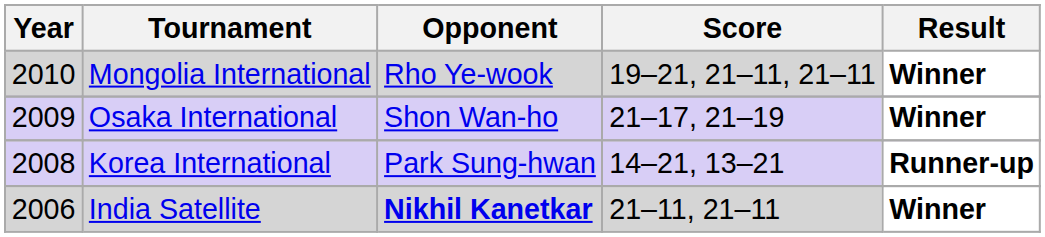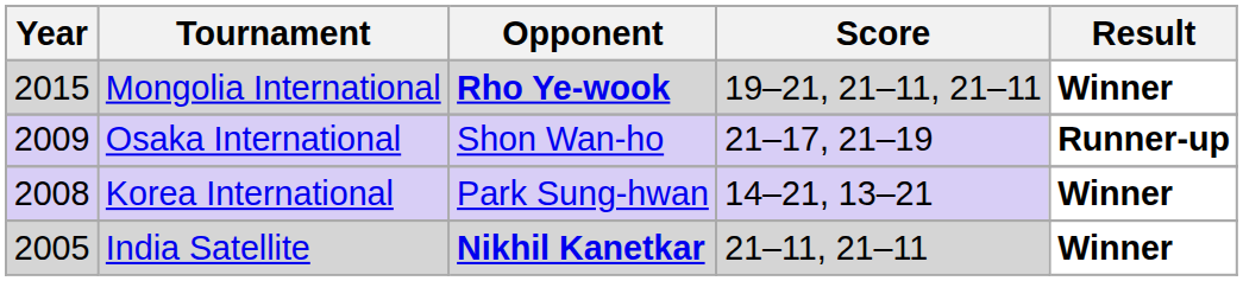Mongolia International | Year: 2010 -> 2015
Mongolia International | Opponent: normal -> bold
Osaka International | Result: Winner -> Runner-up
Korea International | Result: Runner-up -> Winner
India Satellite | Year: 2006 -> 2005
